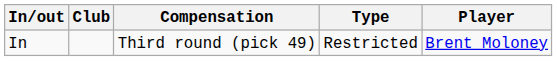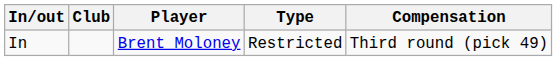columns swapped: Player <-> Compensation
